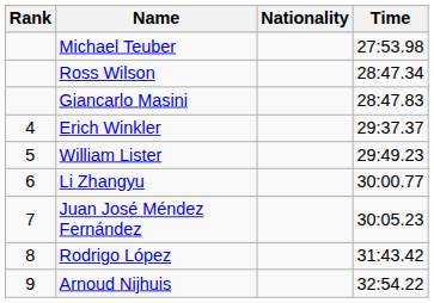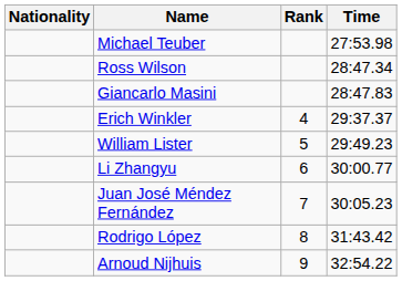columns swapped: Rank <-> Nationality
